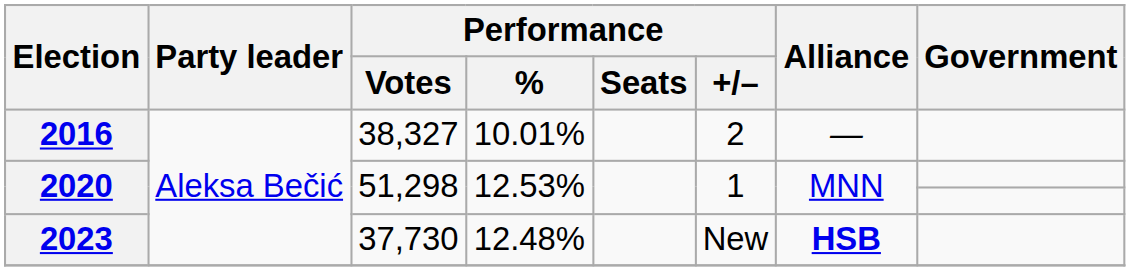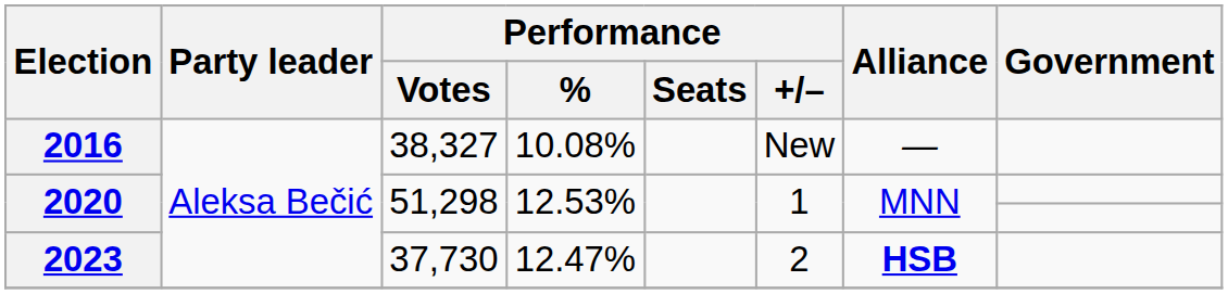2016 | Performance / %: 10.01% -> 10.08%
2016 | Performance / +/–: 2 -> New
2023 | Performance / %: 12.48% -> 12.47%
2023 | Performance / +/–: New -> 2
